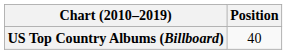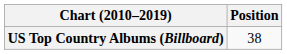US Top Country Albums (Billboard) | Position: 40 -> 38
